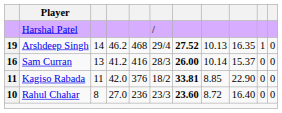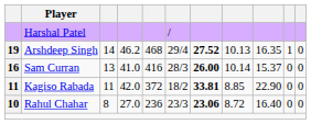Sam Curran | column 4: 41.2 -> 41.0
Kagiso Rabada | column 5: 376 -> 372
Rahul Chahar | column 7: 23.60 -> 23.06
